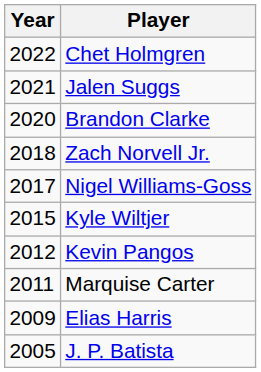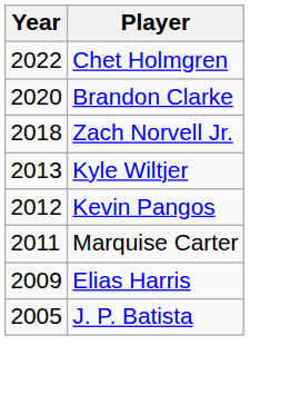- row: 2021 | Jalen Suggs
- row: 2017 | Nigel Williams-Goss
Kyle Wiltjer | Year: 2015 -> 2013
